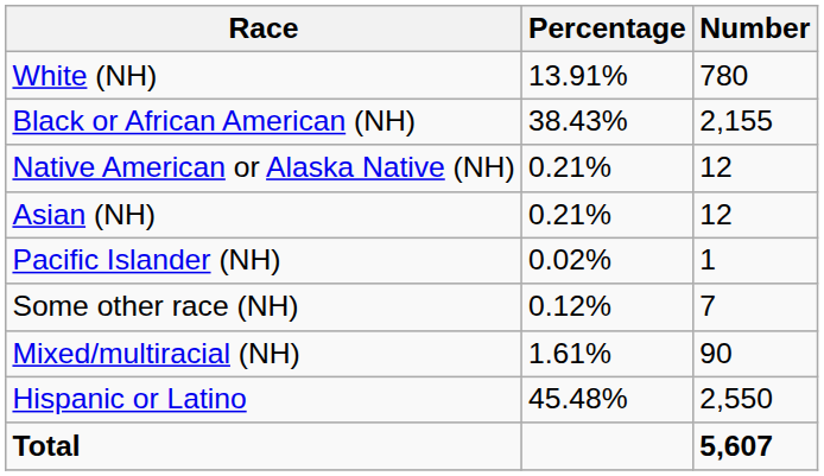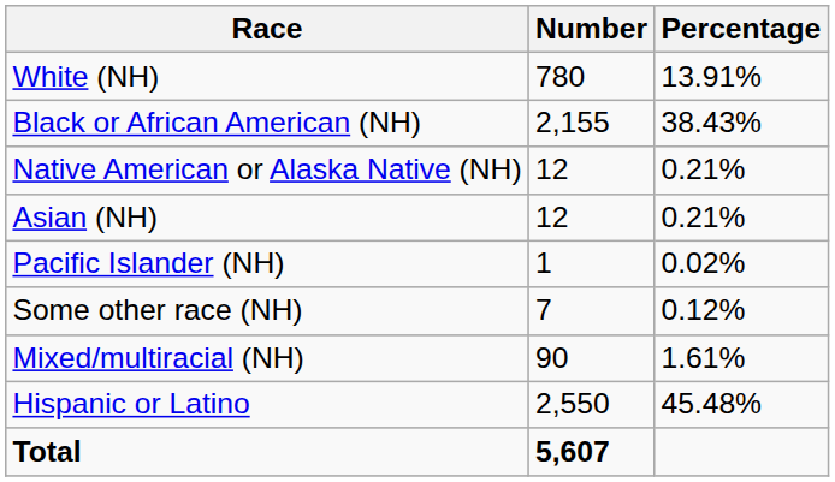columns swapped: Number <-> Percentage
